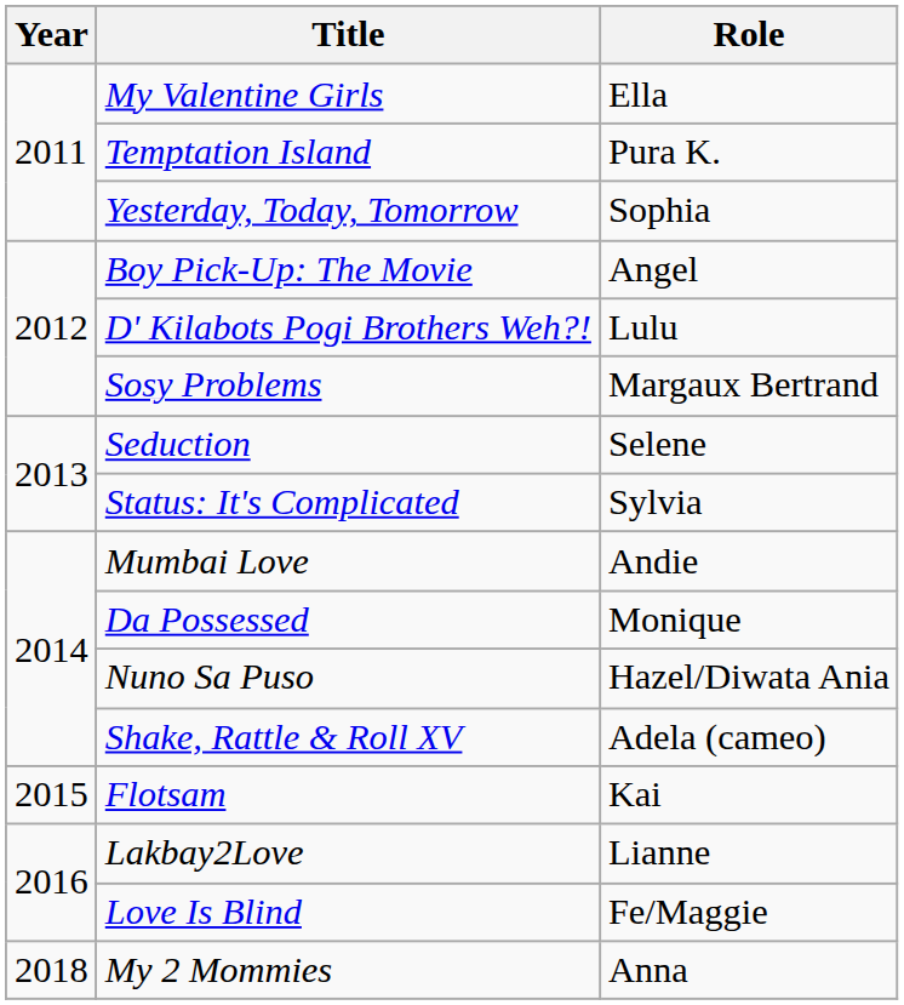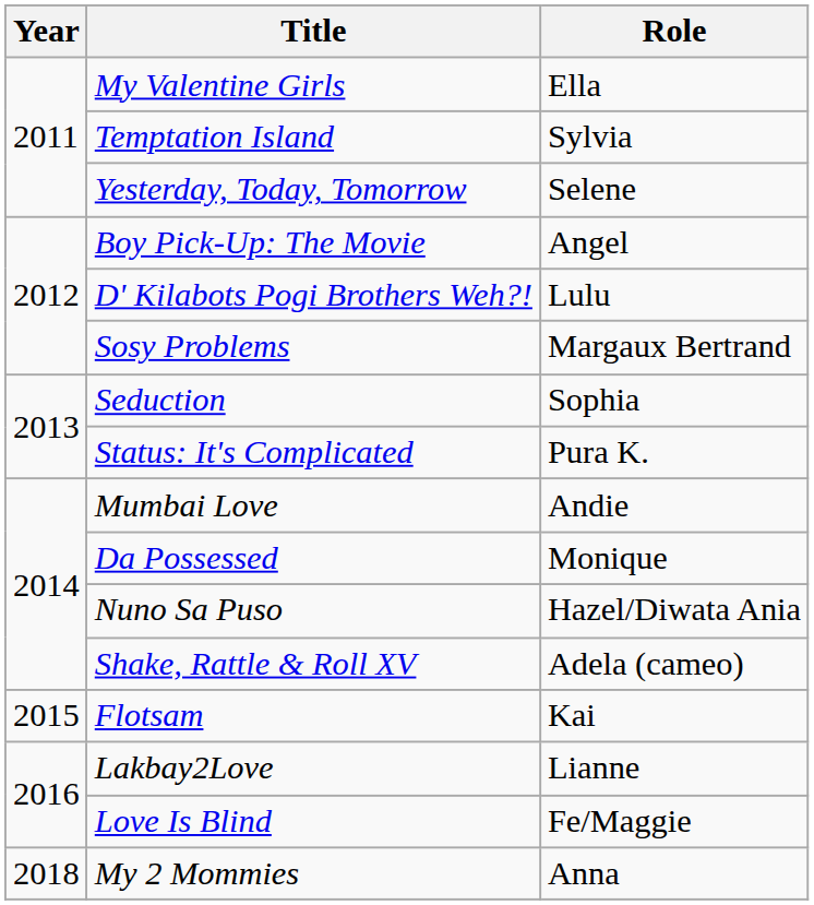Temptation Island | Role: Pura K. -> Sylvia
Yesterday, Today, Tomorrow | Role: Sophia -> Selene
Seduction | Role: Selene -> Sophia
Status: It's Complicated | Role: Sylvia -> Pura K.
